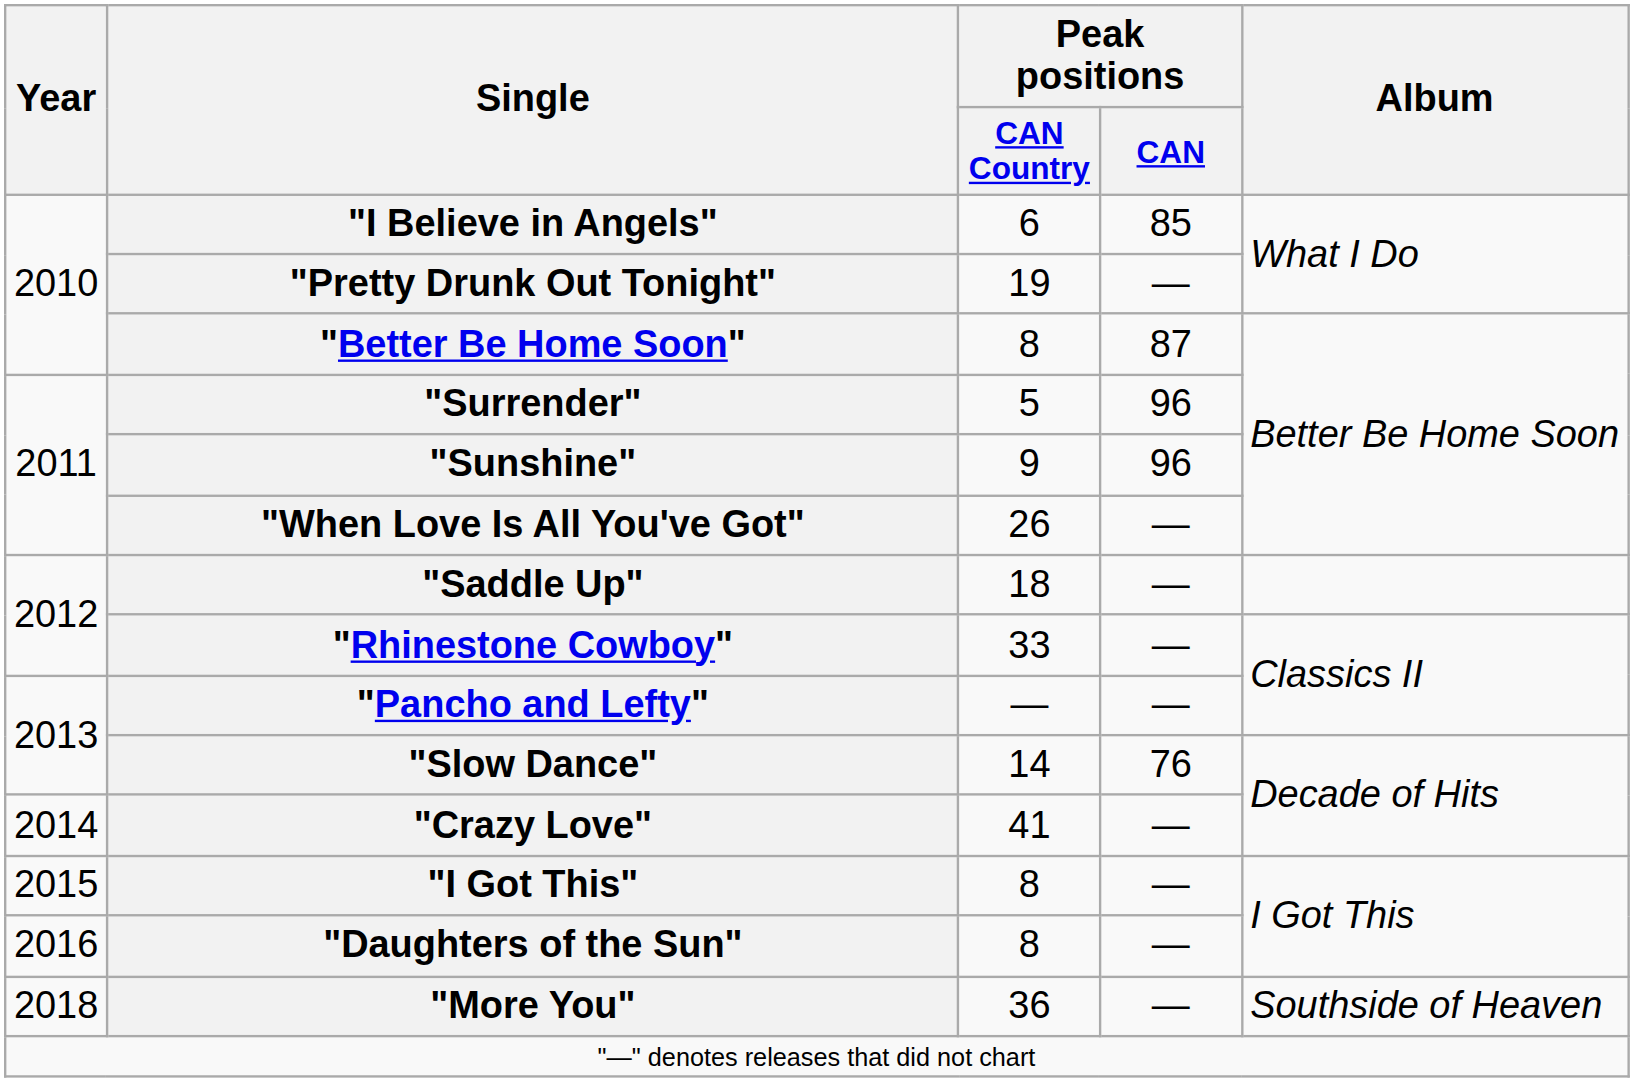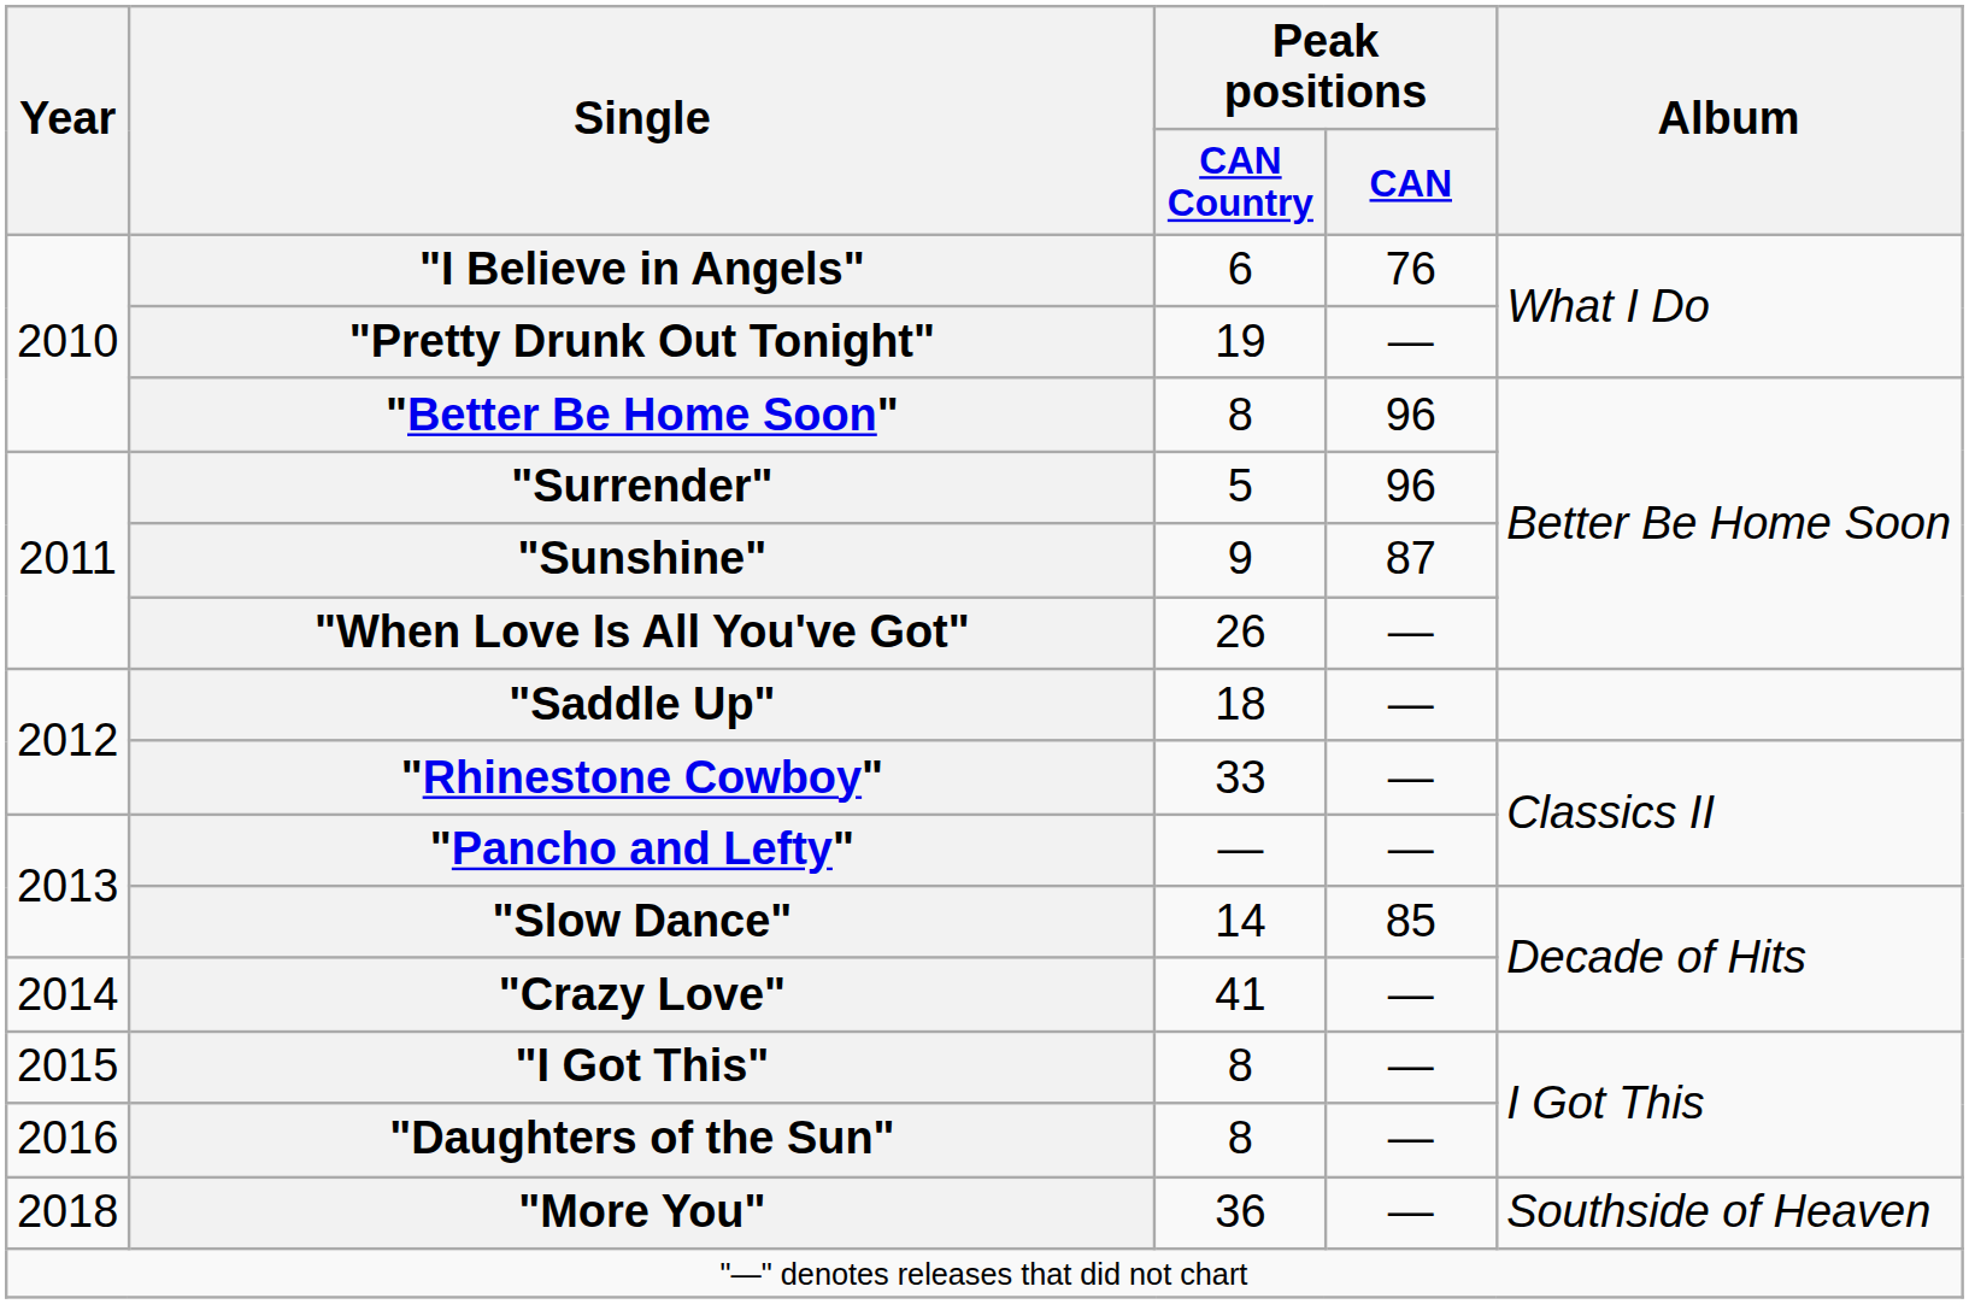"I Believe in Angels" | Peak positions / CAN: 85 -> 76
"Better Be Home Soon" | Peak positions / CAN: 87 -> 96
"Sunshine" | Peak positions / CAN: 96 -> 87
"Slow Dance" | Peak positions / CAN: 76 -> 85
